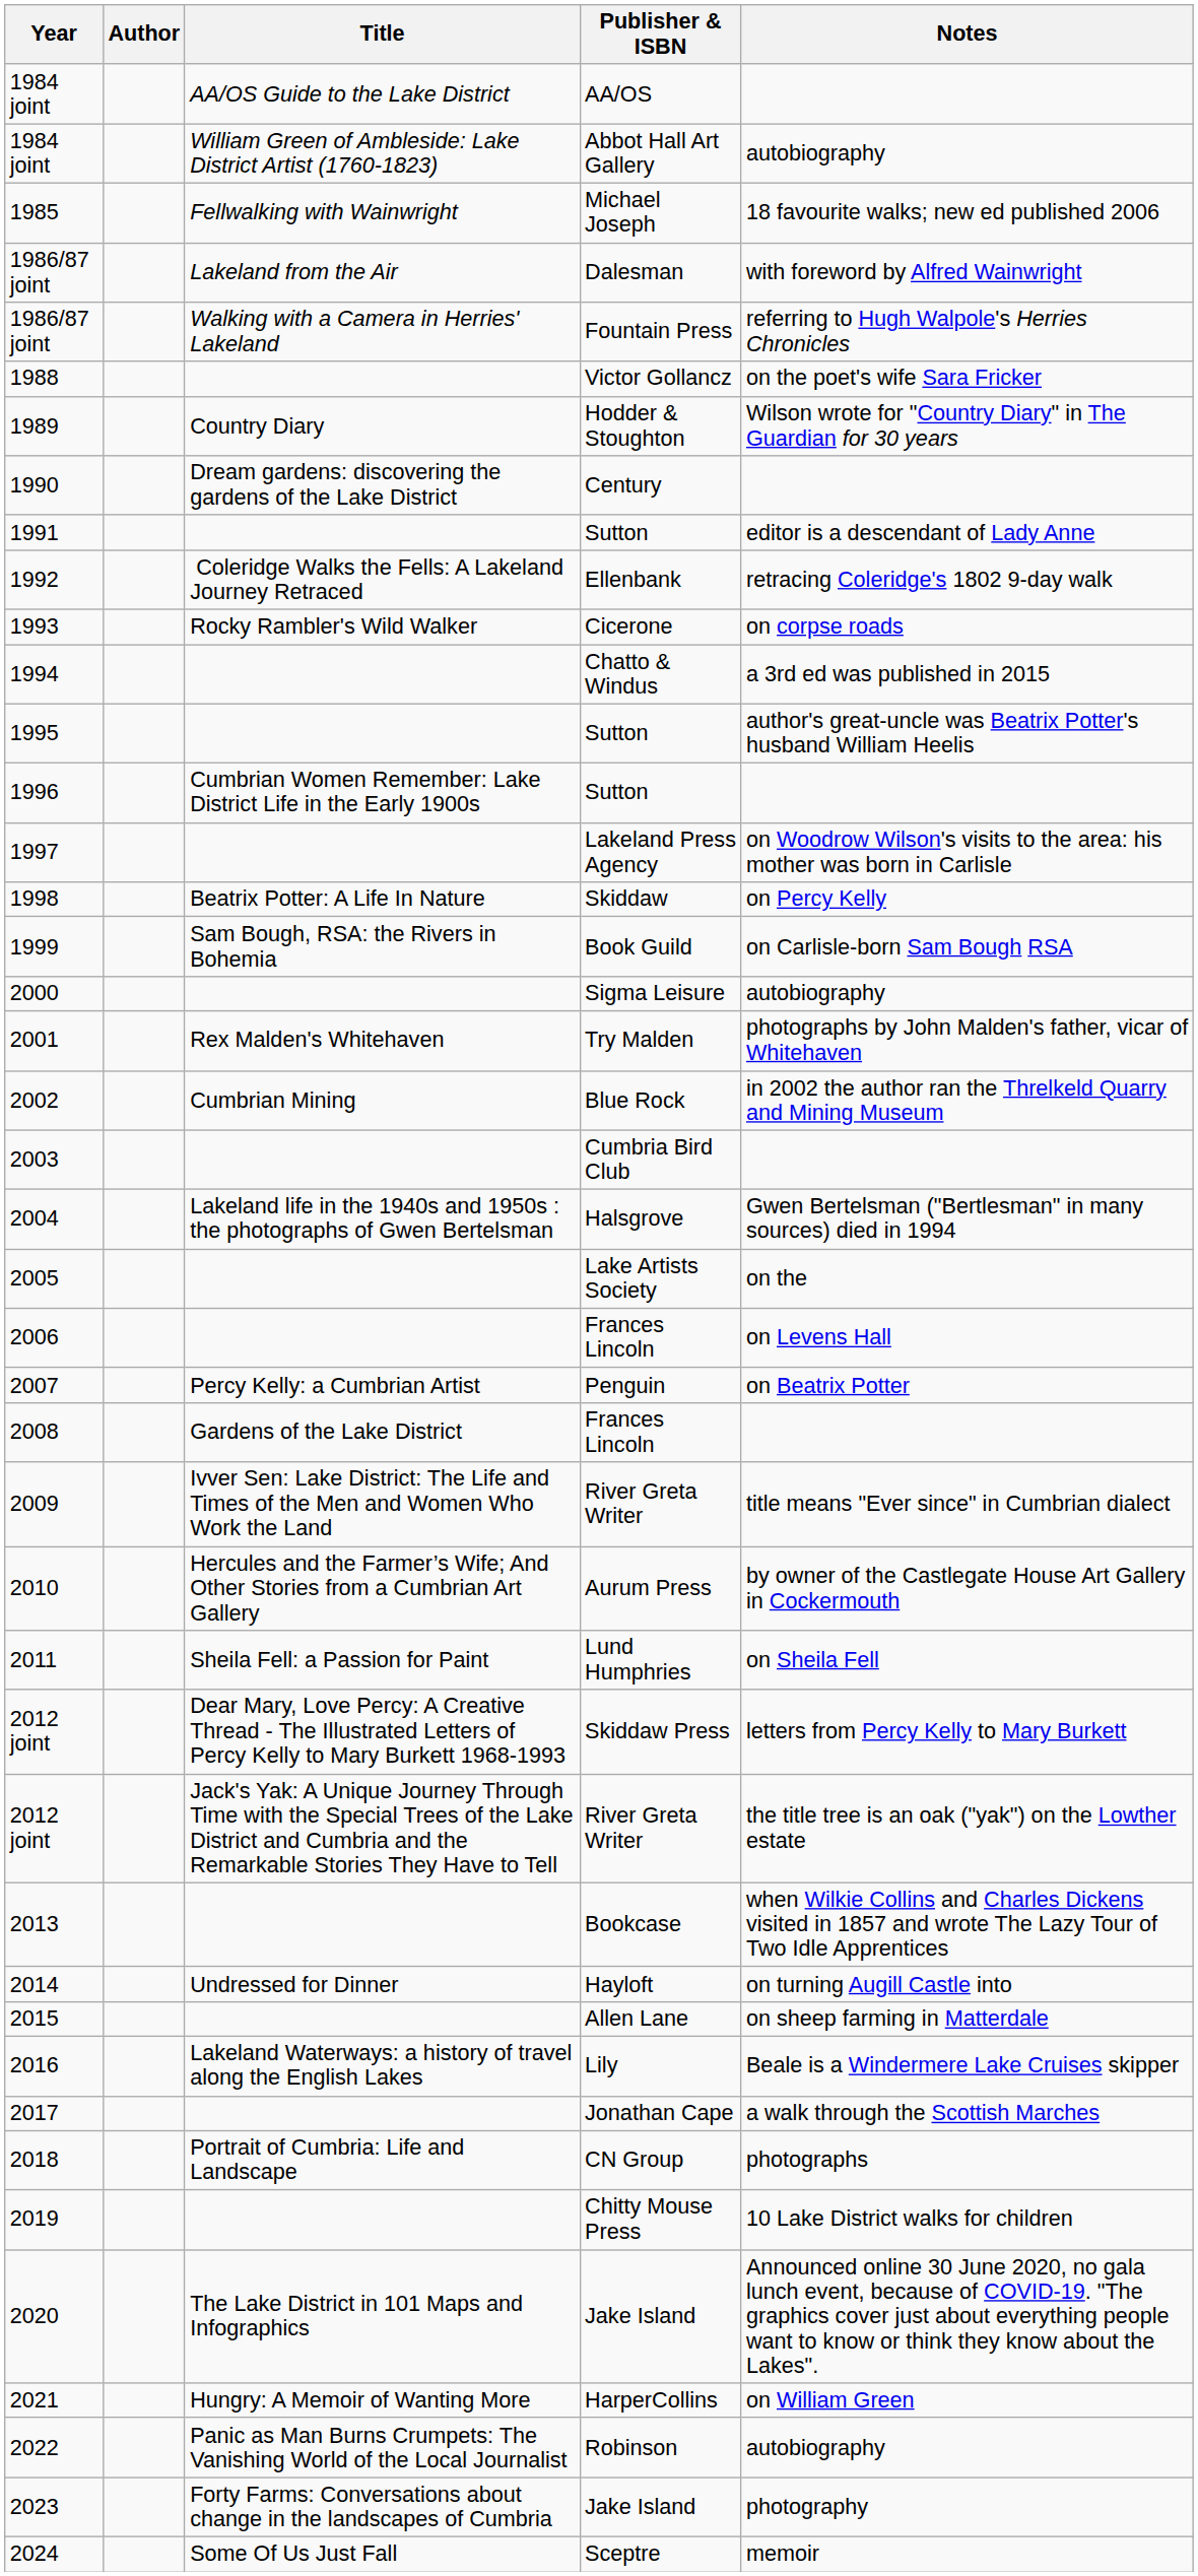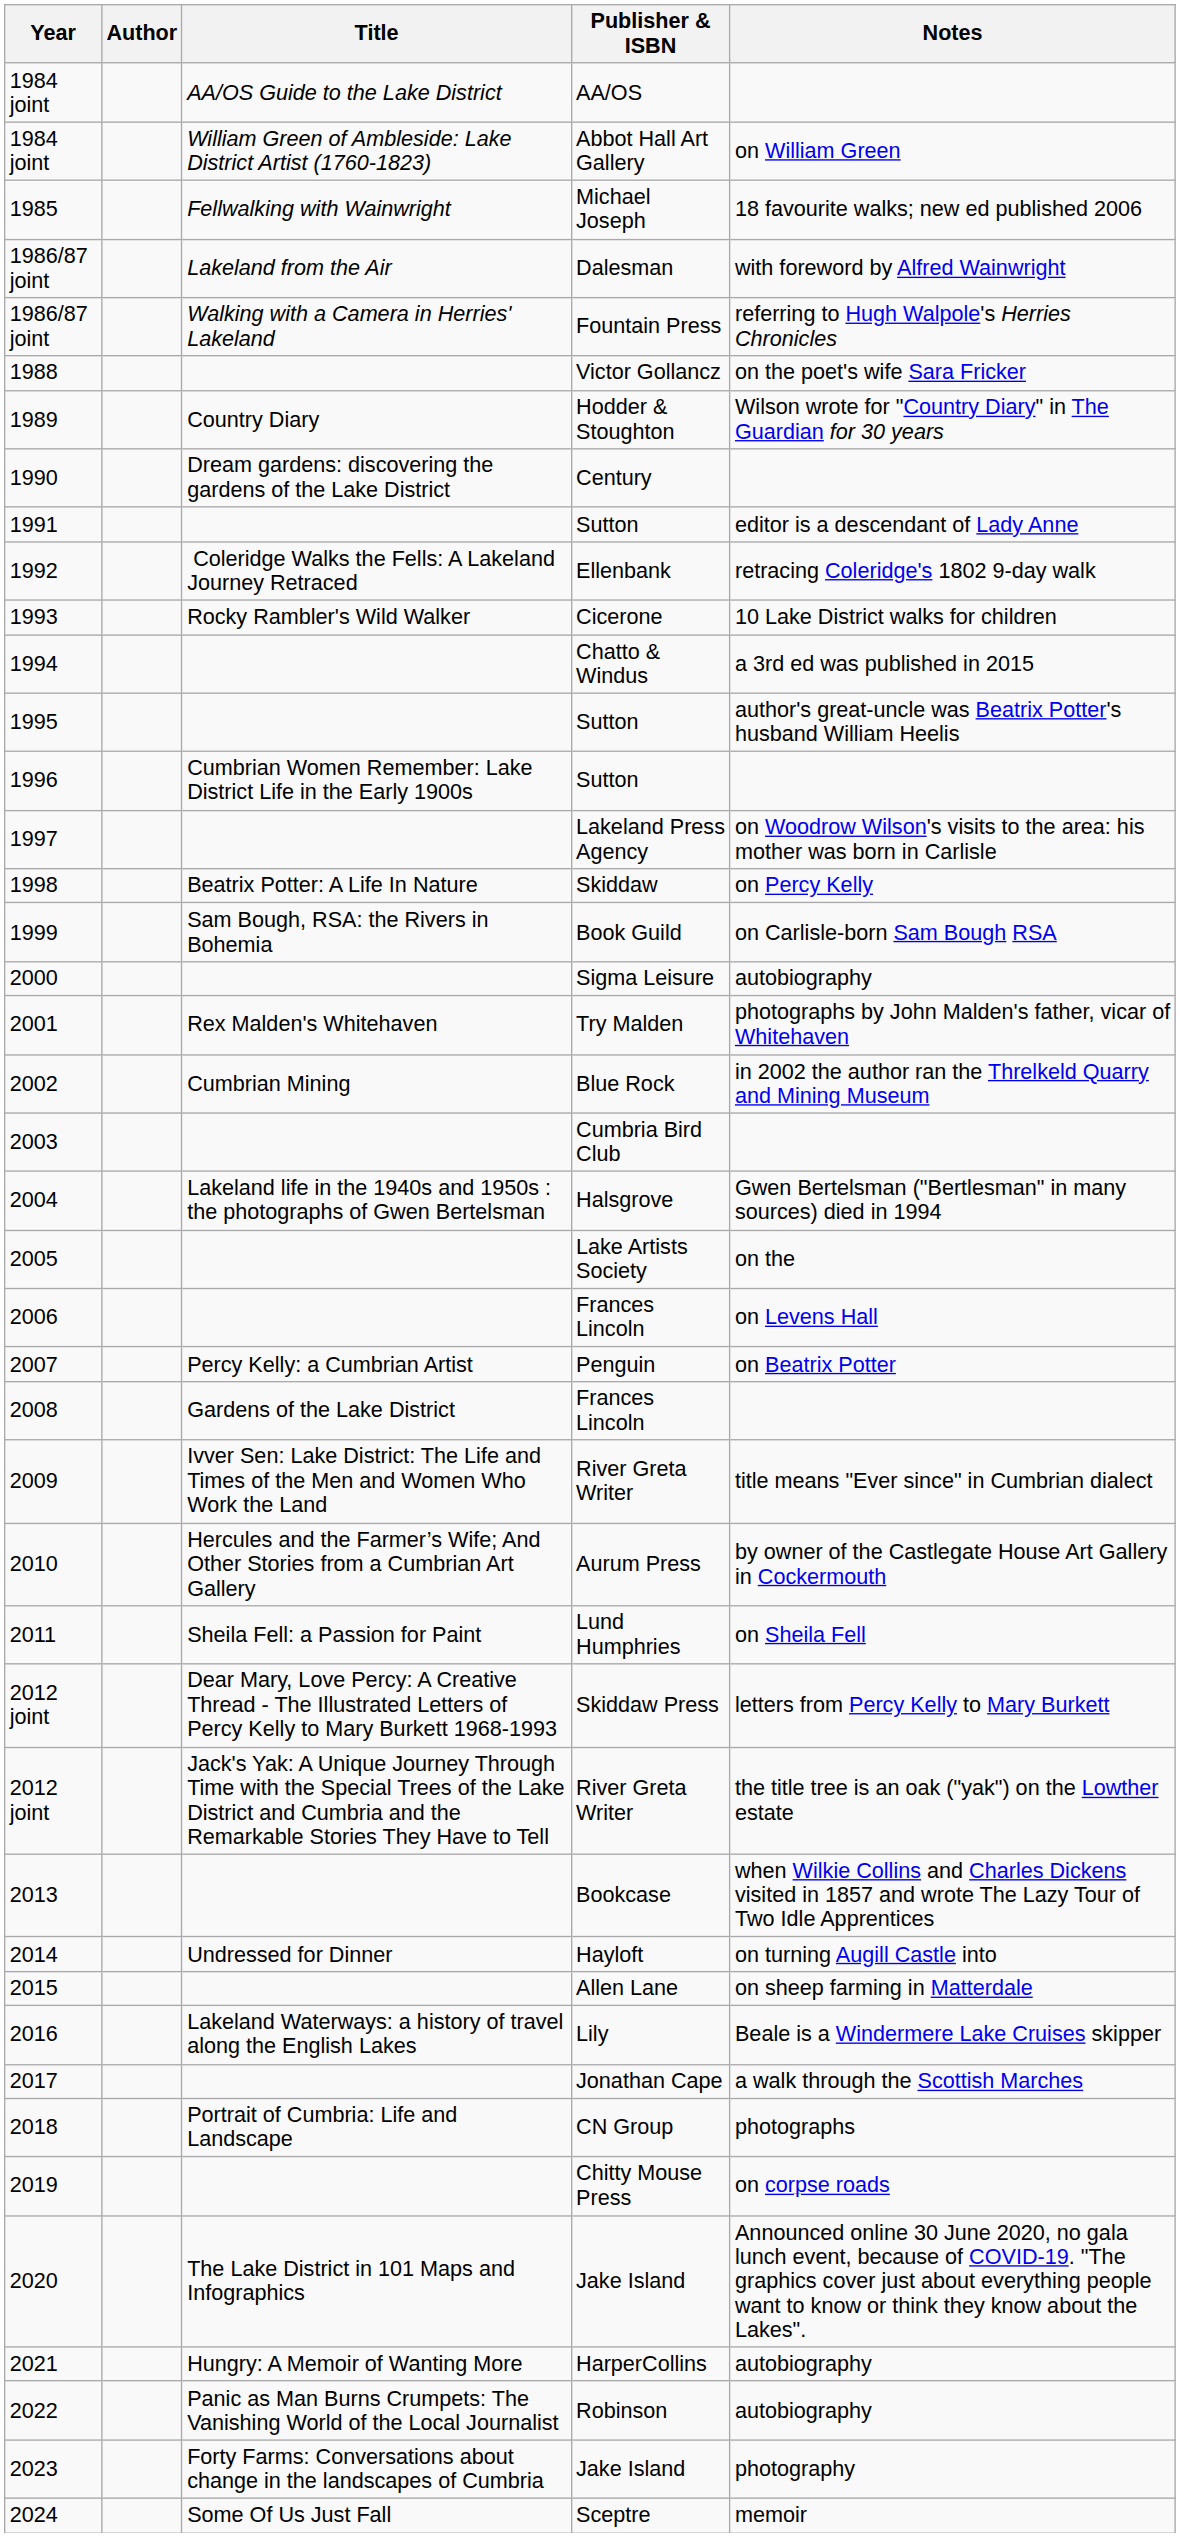1984 joint / Abbot Hall Art Gallery | Notes: autobiography -> on William Green
1993 | Notes: on corpse roads -> 10 Lake District walks for children
2019 | Notes: 10 Lake District walks for children -> on corpse roads
2021 | Notes: on William Green -> autobiography
